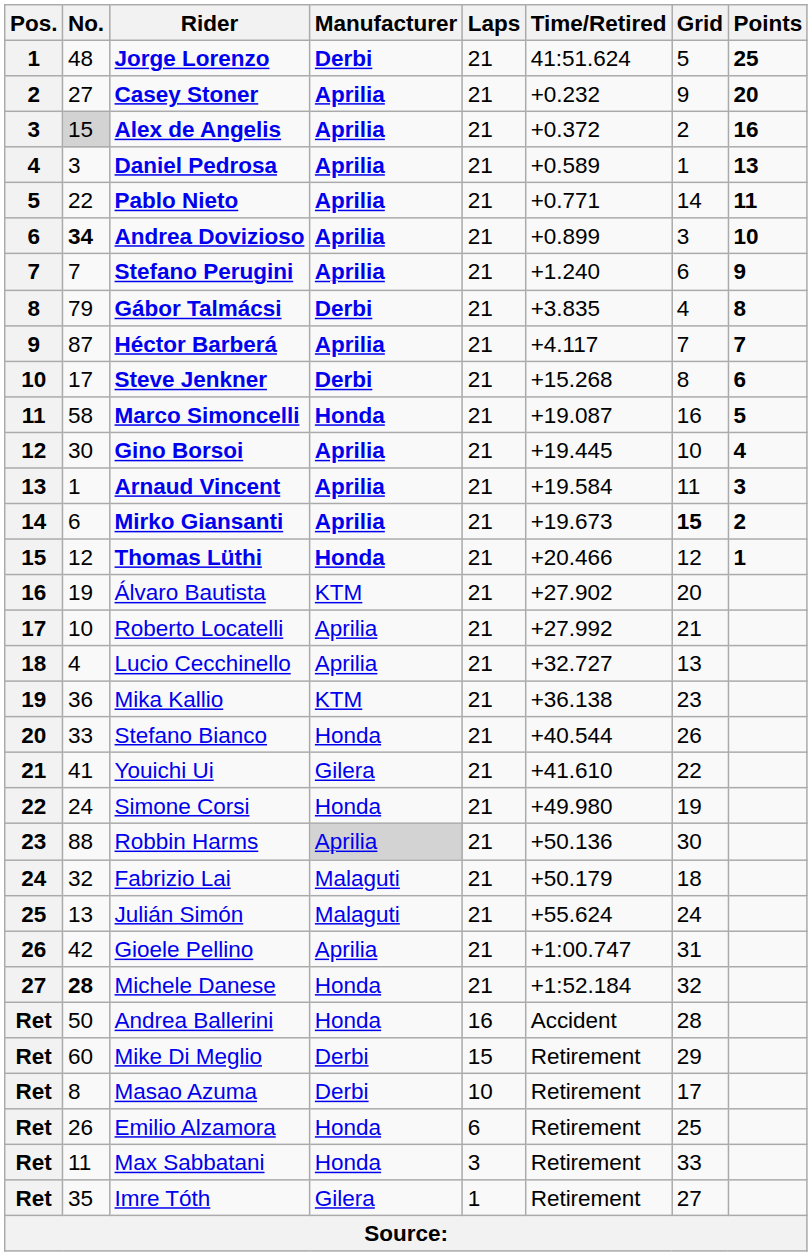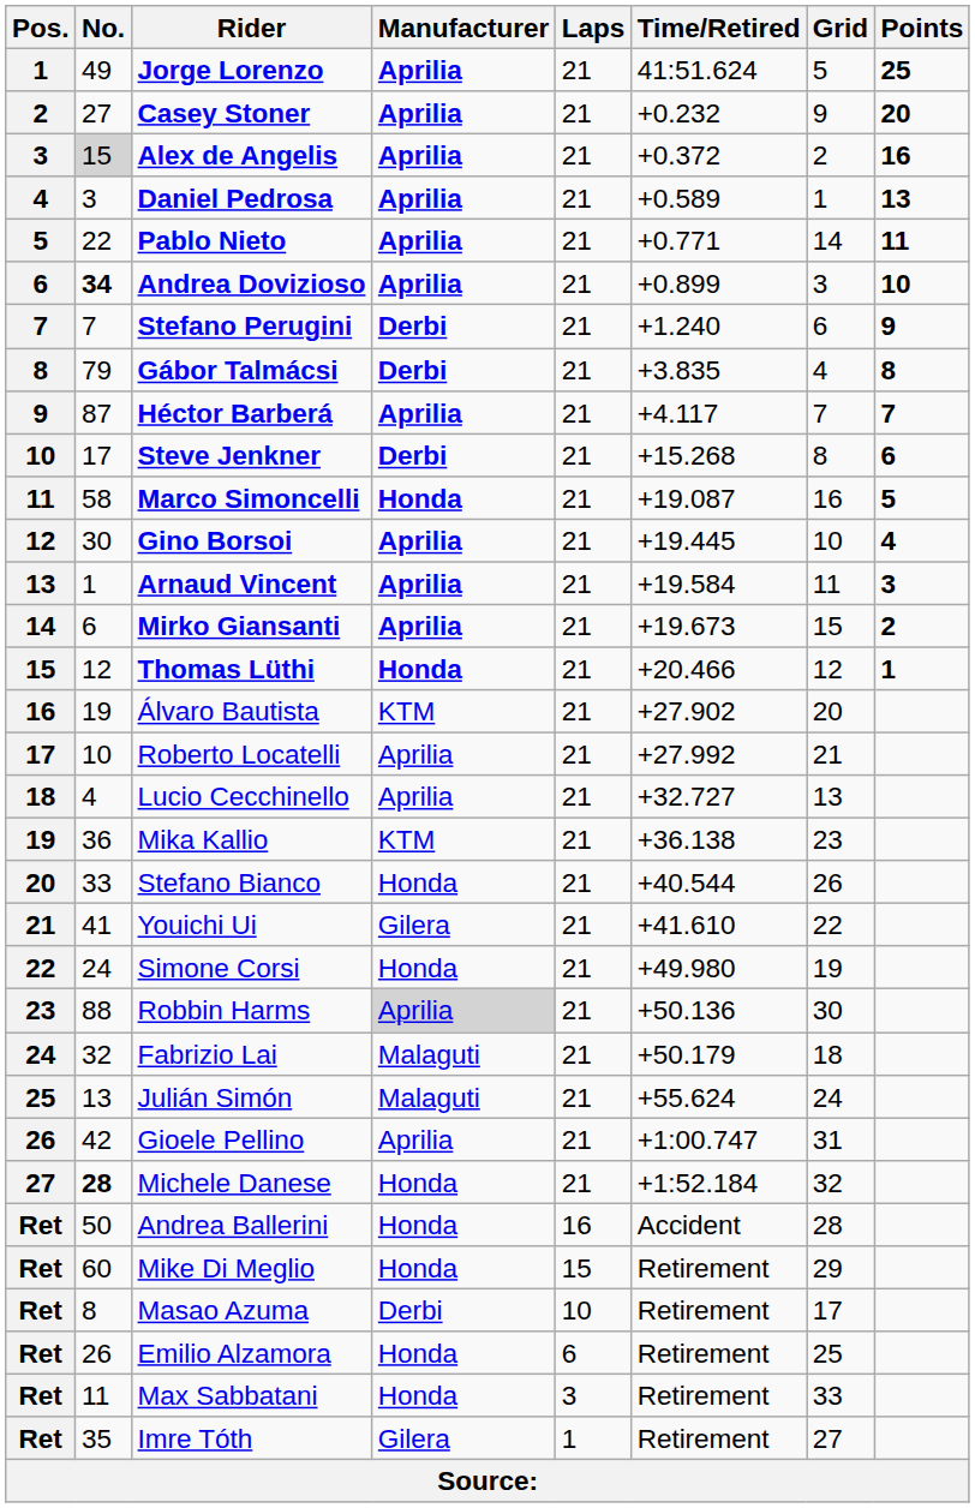Jorge Lorenzo | No.: 48 -> 49
Jorge Lorenzo | Manufacturer: Derbi -> Aprilia
Stefano Perugini | Manufacturer: Aprilia -> Derbi
Mirko Giansanti | Grid: bold -> normal
Mike Di Meglio | Manufacturer: Derbi -> Honda
